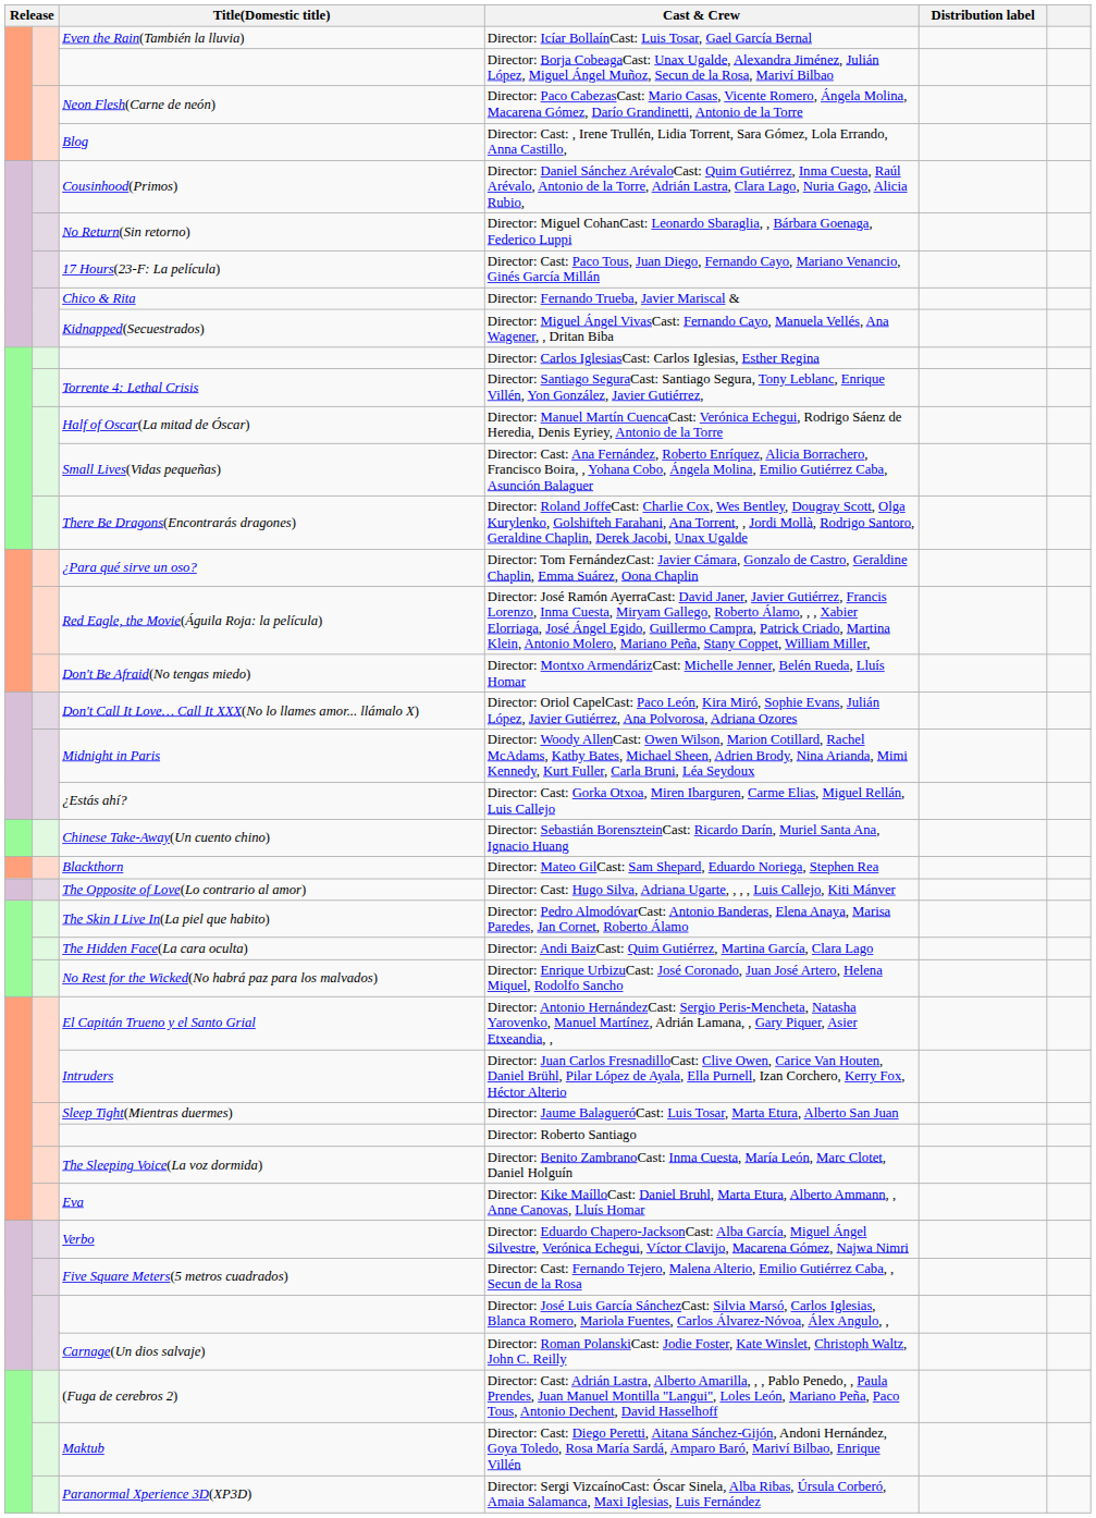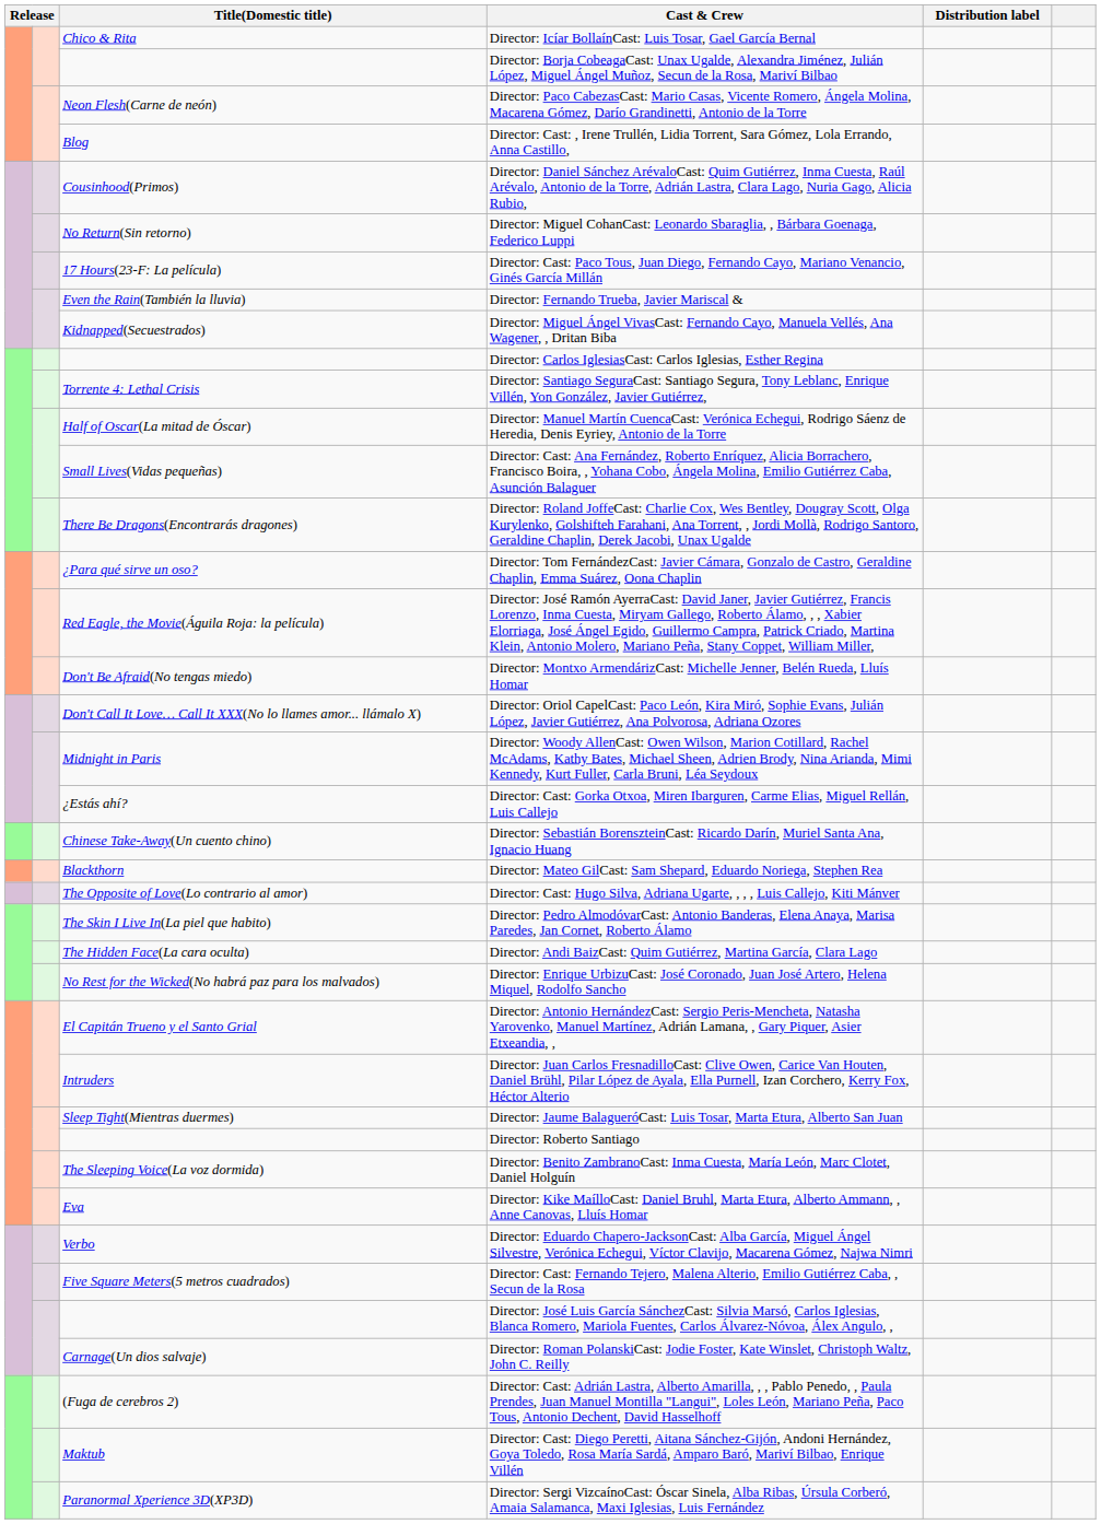Director: Icíar BollaínCast: Luis Tosar, Gael García Bernal | Title(Domestic title): Even the Rain(También la lluvia) -> Chico & Rita
Director: Fernando Trueba, Javier Mariscal & | Title(Domestic title): Chico & Rita -> Even the Rain(También la lluvia)
